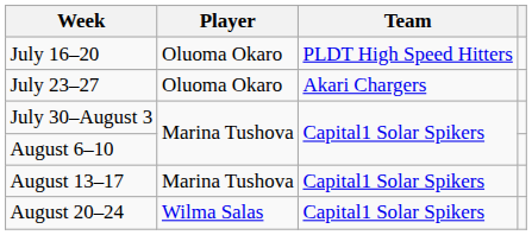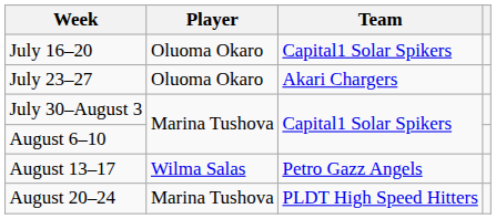July 16–20 | Team: PLDT High Speed Hitters -> Capital1 Solar Spikers
August 13–17 | Player: Marina Tushova -> Wilma Salas
August 13–17 | Team: Capital1 Solar Spikers -> Petro Gazz Angels
August 20–24 | Player: Wilma Salas -> Marina Tushova
August 20–24 | Team: Capital1 Solar Spikers -> PLDT High Speed Hitters
